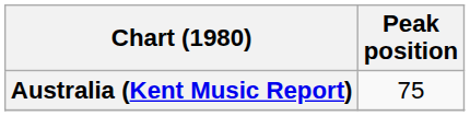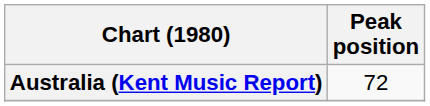Australia (Kent Music Report) | Peak position: 75 -> 72
